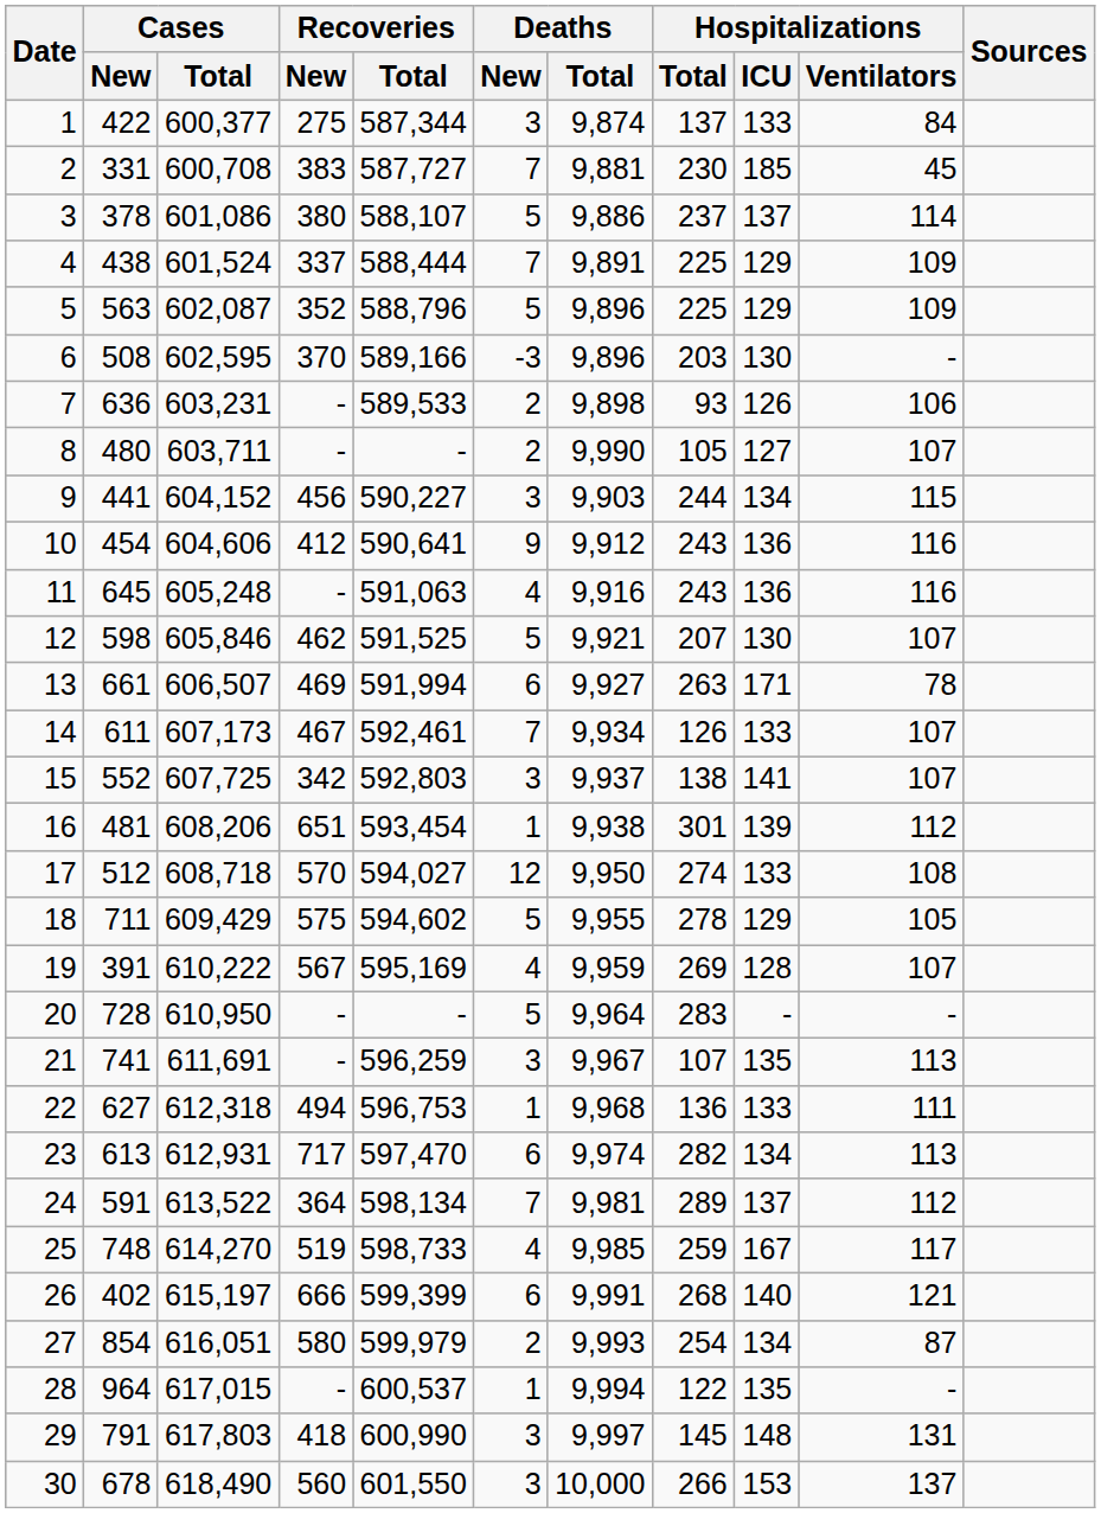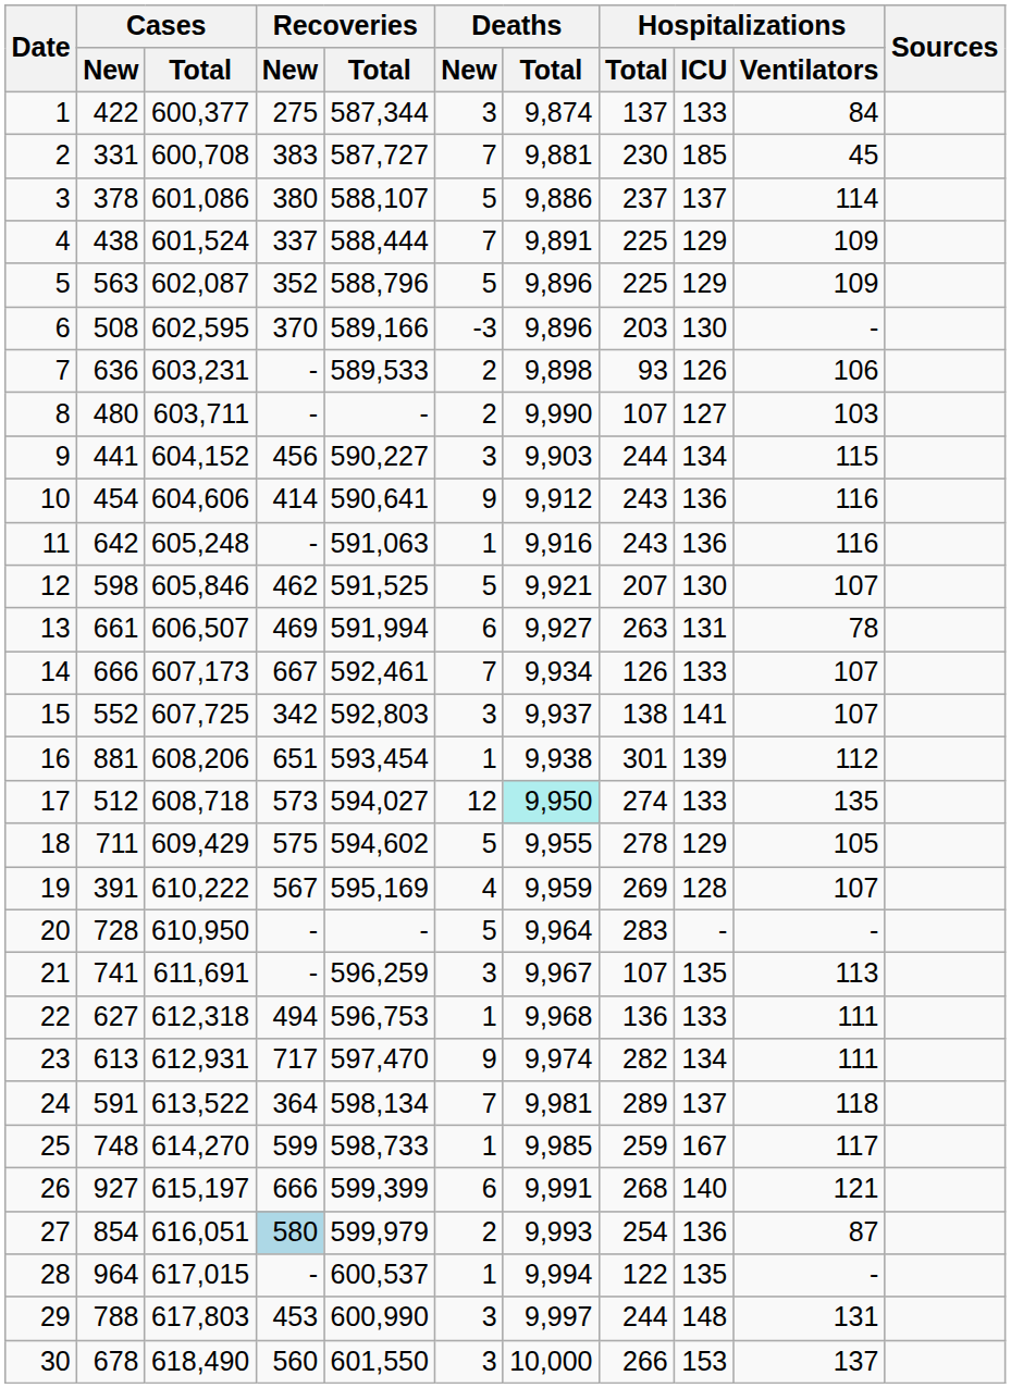8 | Hospitalizations / Total: 105 -> 107
8 | Hospitalizations / Ventilators: 107 -> 103
10 | Recoveries / New: 412 -> 414
11 | Cases / New: 645 -> 642
11 | Deaths / New: 4 -> 1
13 | Hospitalizations / ICU: 171 -> 131
14 | Cases / New: 611 -> 666
14 | Recoveries / New: 467 -> 667
16 | Cases / New: 481 -> 881
17 | Recoveries / New: 570 -> 573
17 | Deaths / Total: no background -> paleturquoise background
17 | Hospitalizations / Ventilators: 108 -> 135
23 | Deaths / New: 6 -> 9
23 | Hospitalizations / Ventilators: 113 -> 111
24 | Hospitalizations / Ventilators: 112 -> 118
25 | Recoveries / New: 519 -> 599
25 | Deaths / New: 4 -> 1
26 | Cases / New: 402 -> 927
27 | Recoveries / New: no background -> lightblue background
27 | Hospitalizations / ICU: 134 -> 136
29 | Cases / New: 791 -> 788
29 | Recoveries / New: 418 -> 453
29 | Hospitalizations / Total: 145 -> 244
